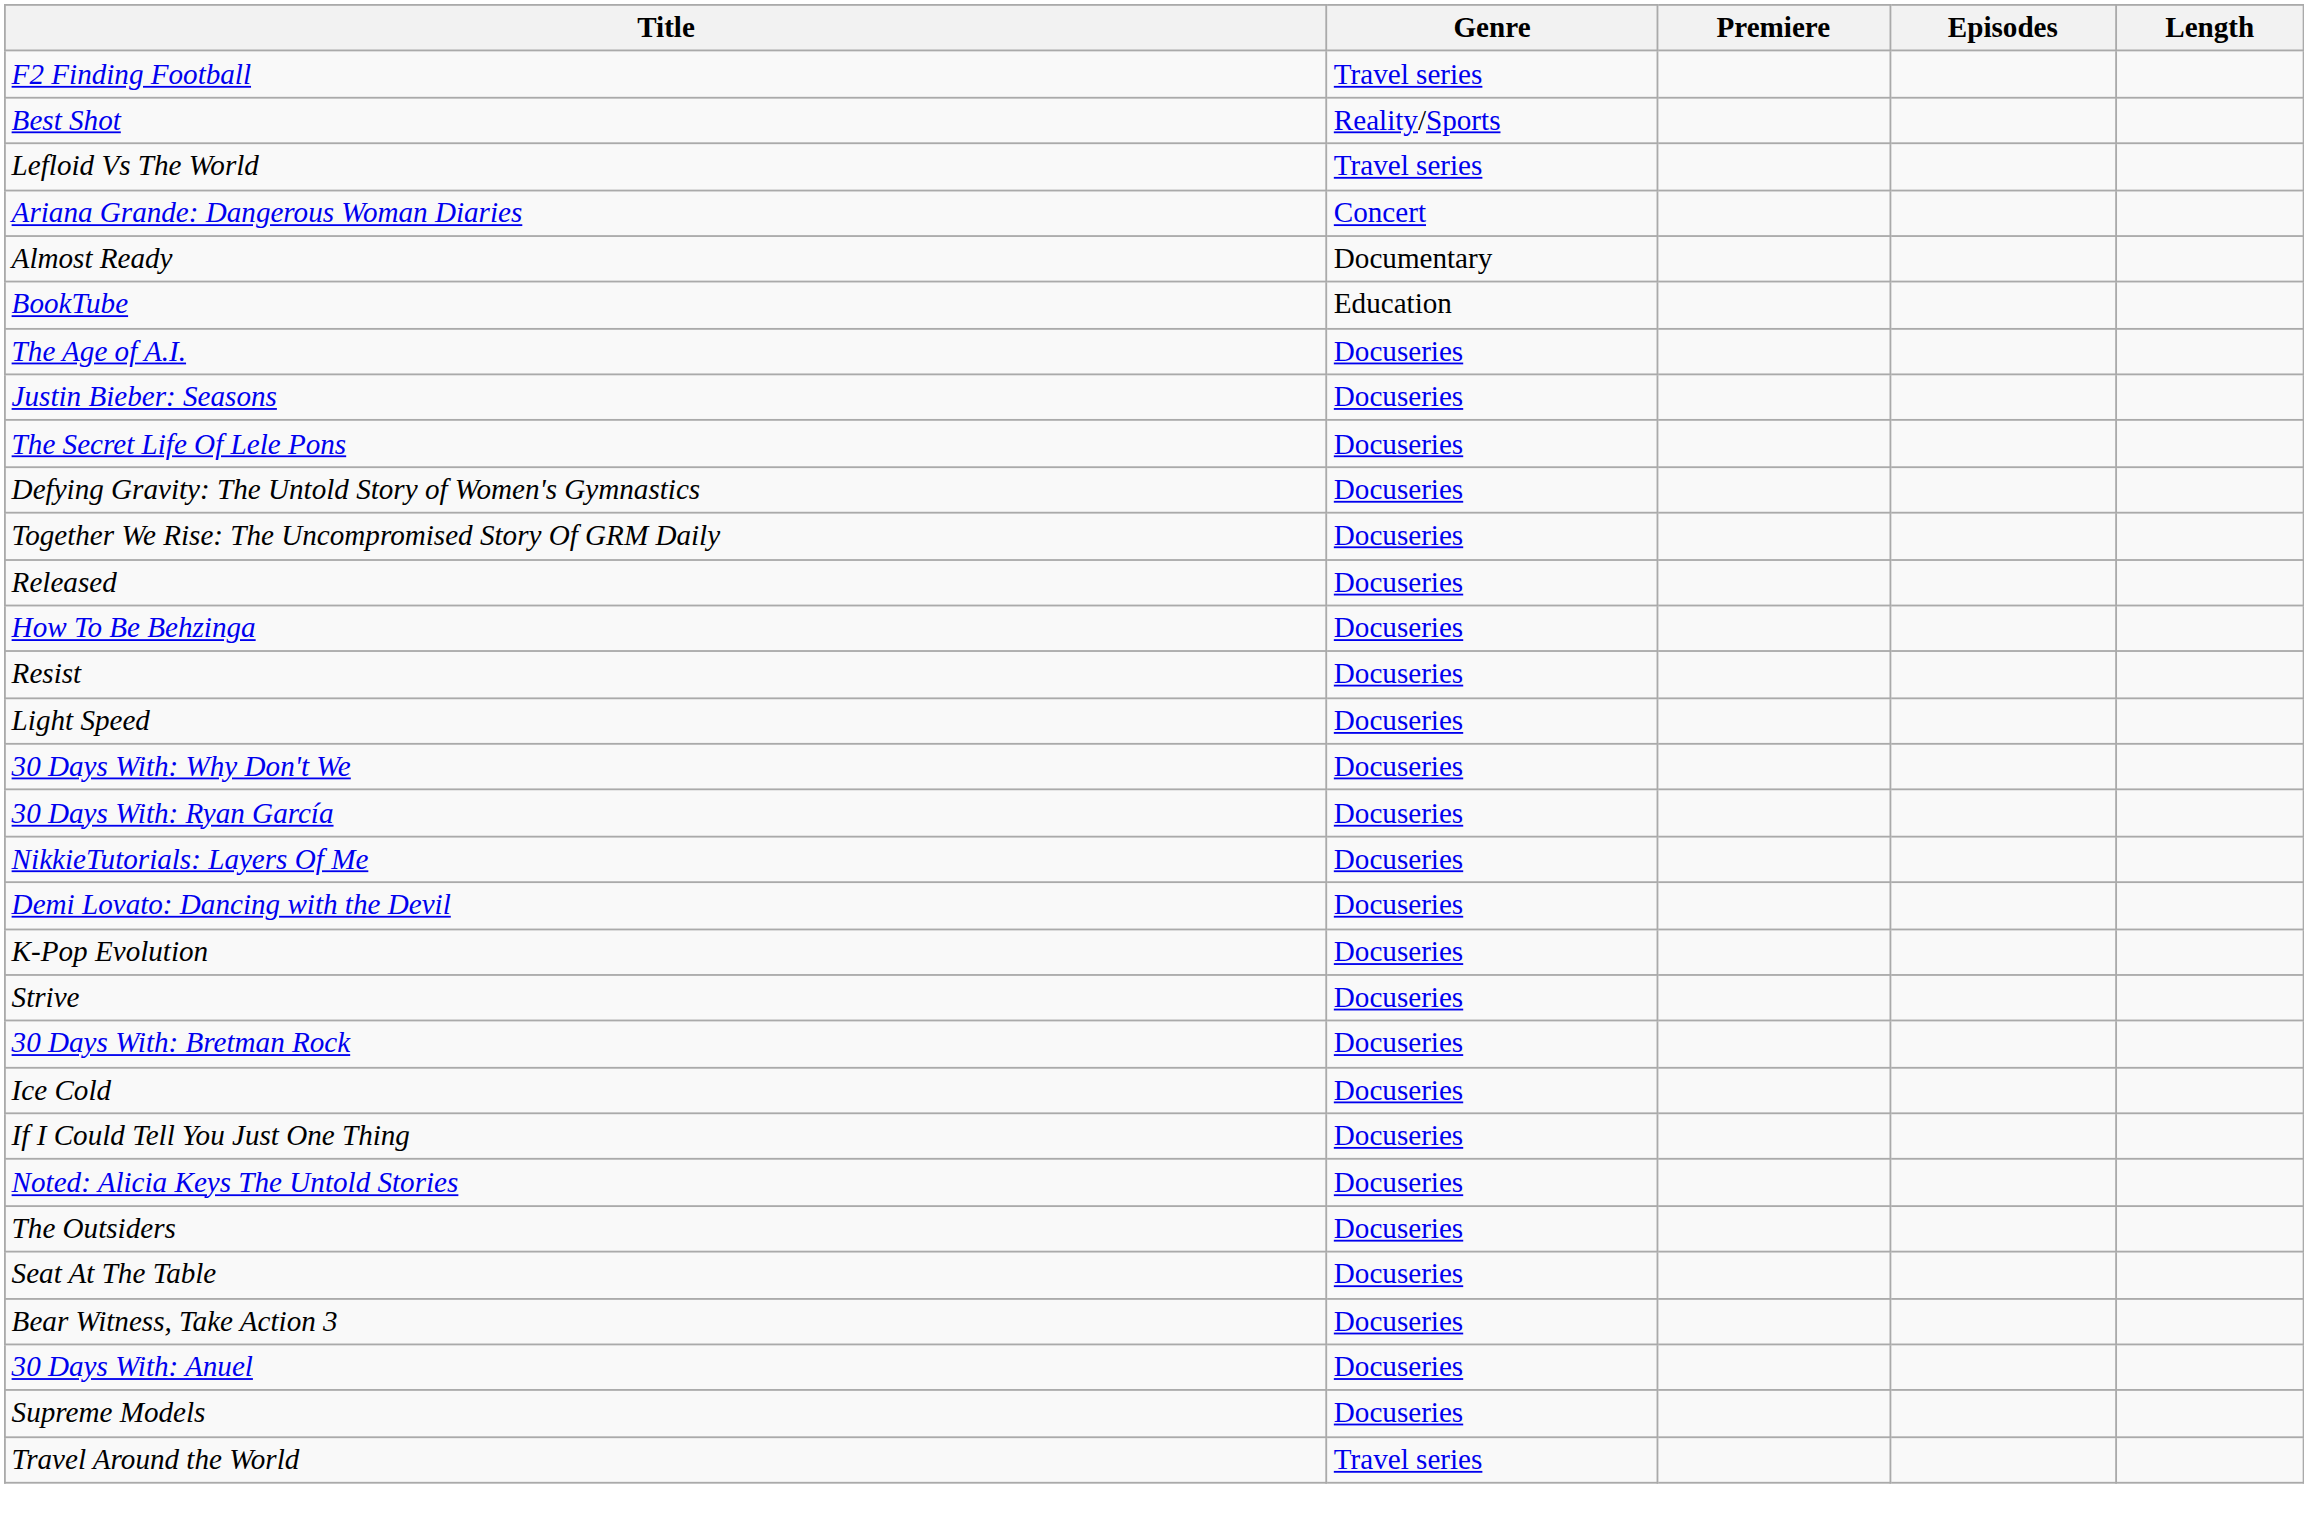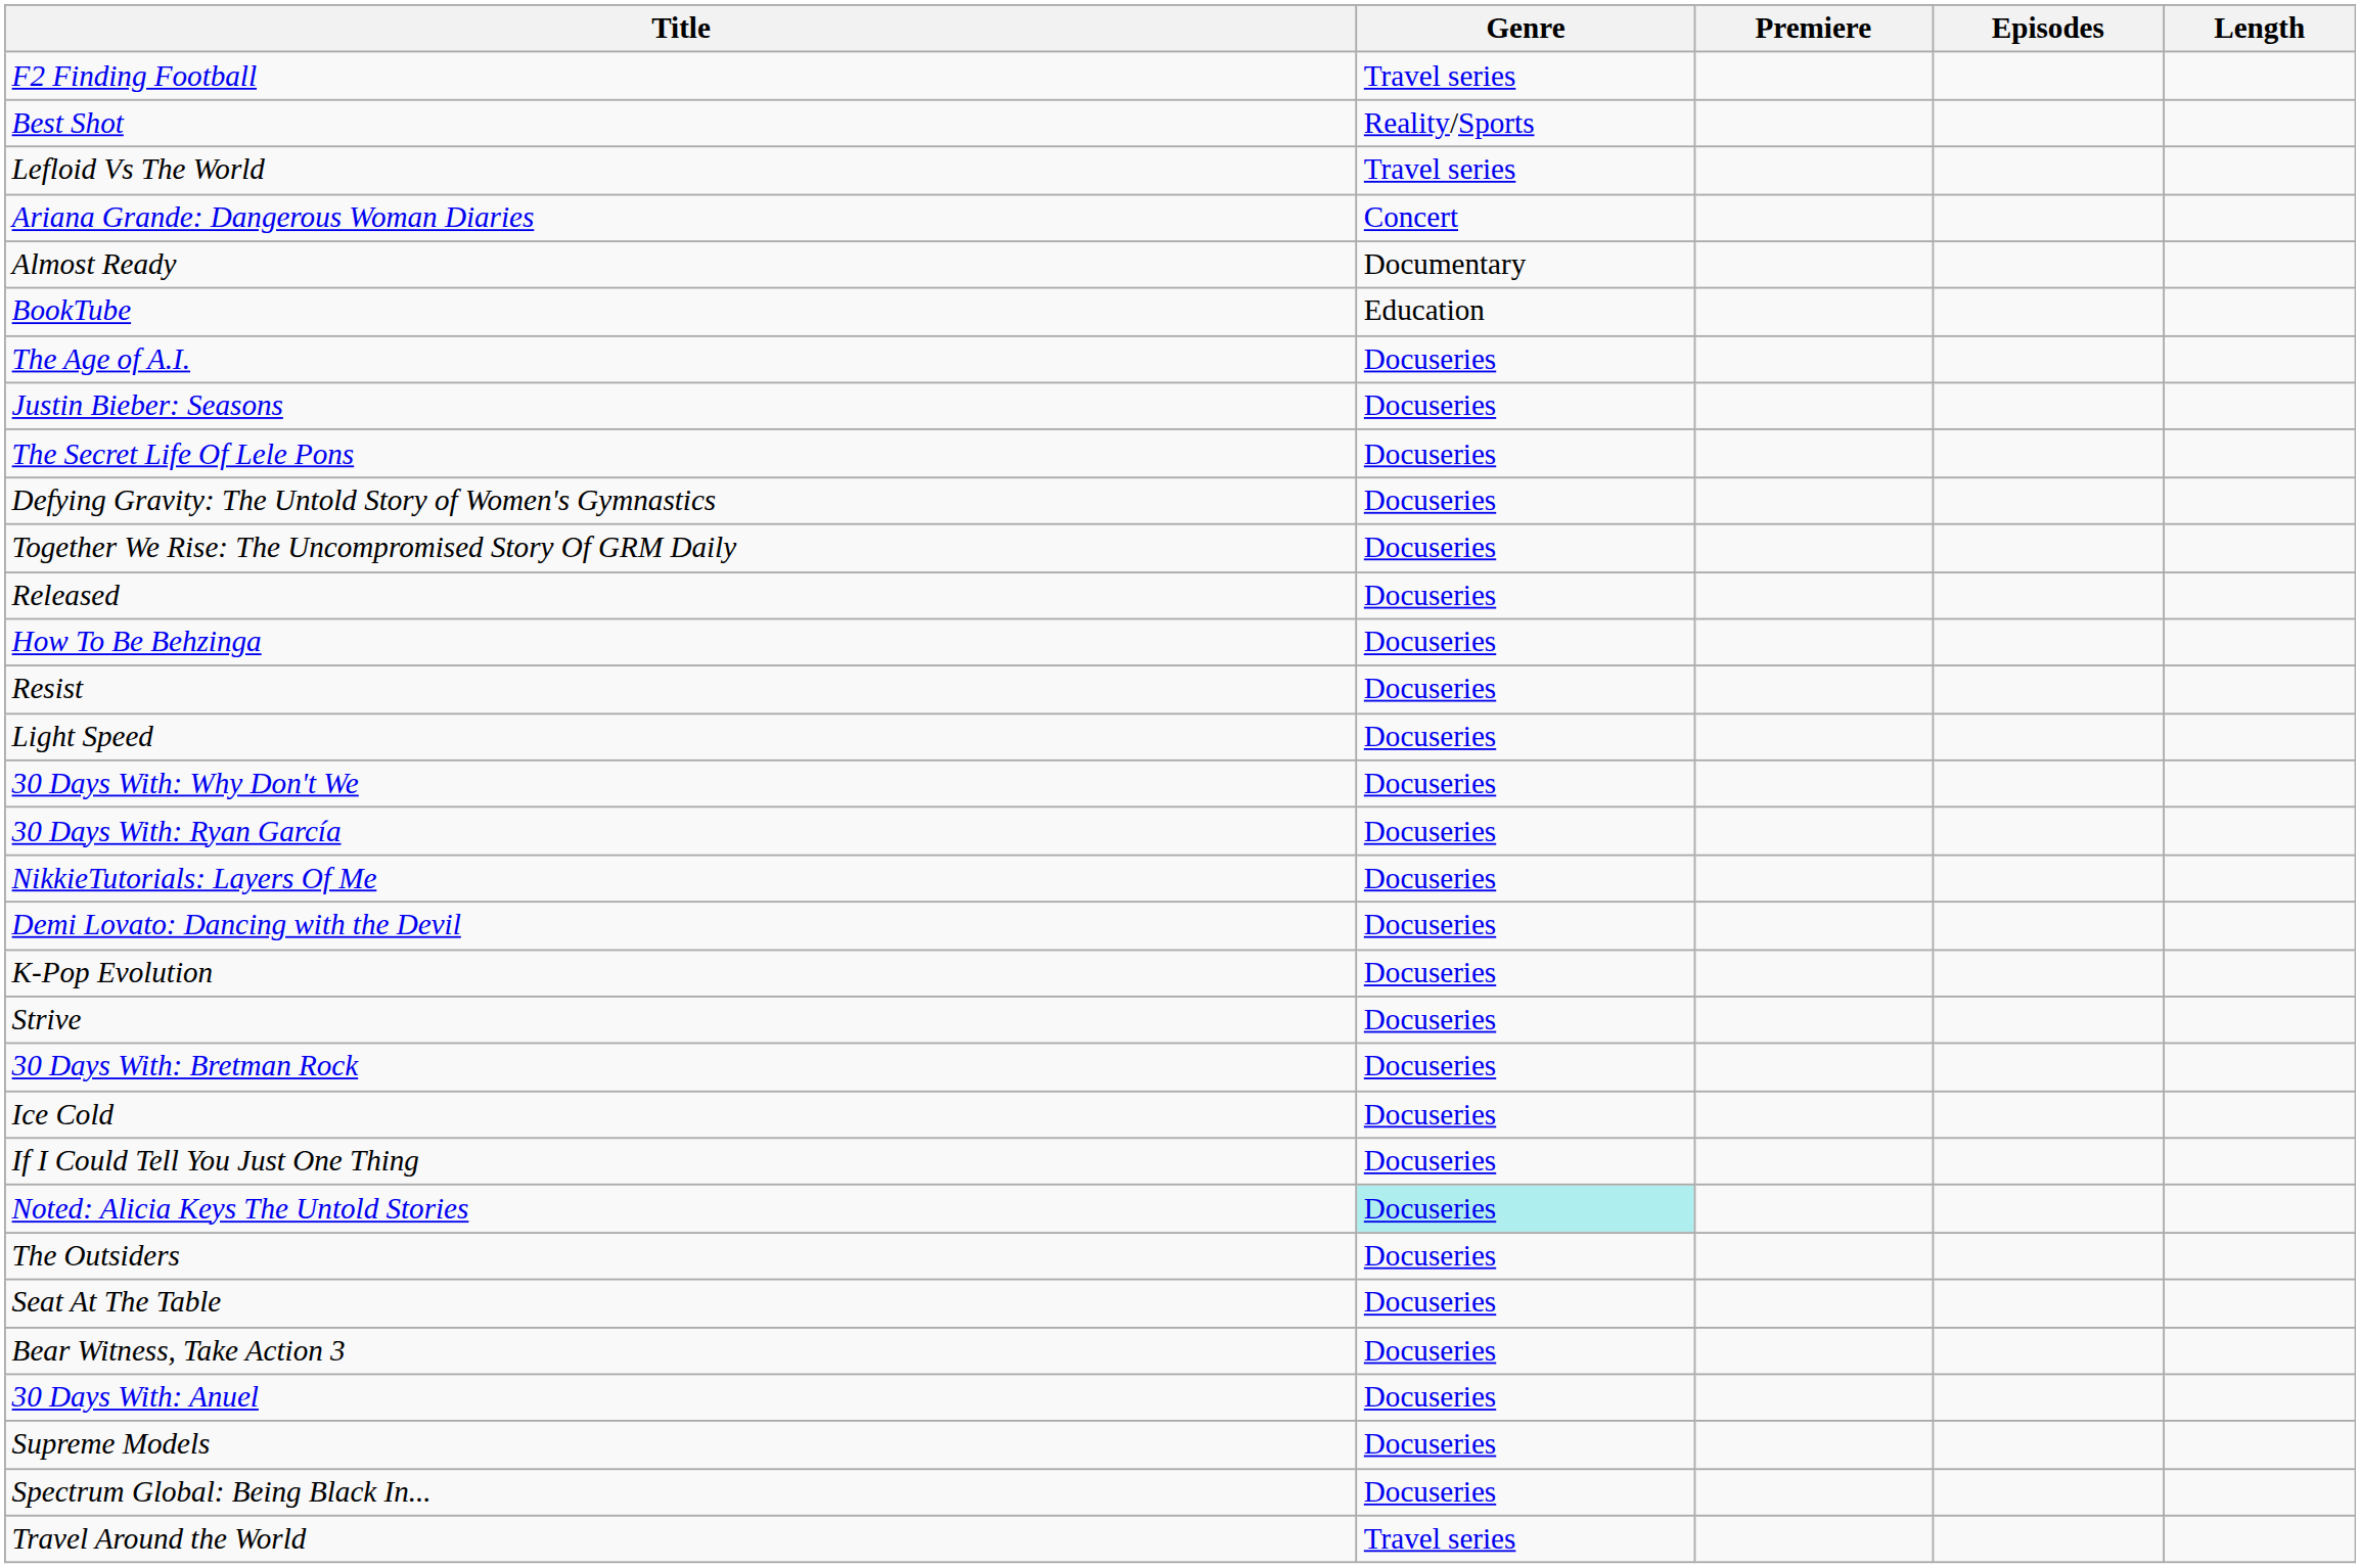Noted: Alicia Keys The Untold Stories | Genre: no background -> paleturquoise background
+ row: Spectrum Global: Being Black In... | Docuseries
